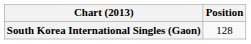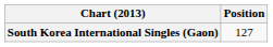South Korea International Singles (Gaon) | Position: 128 -> 127
